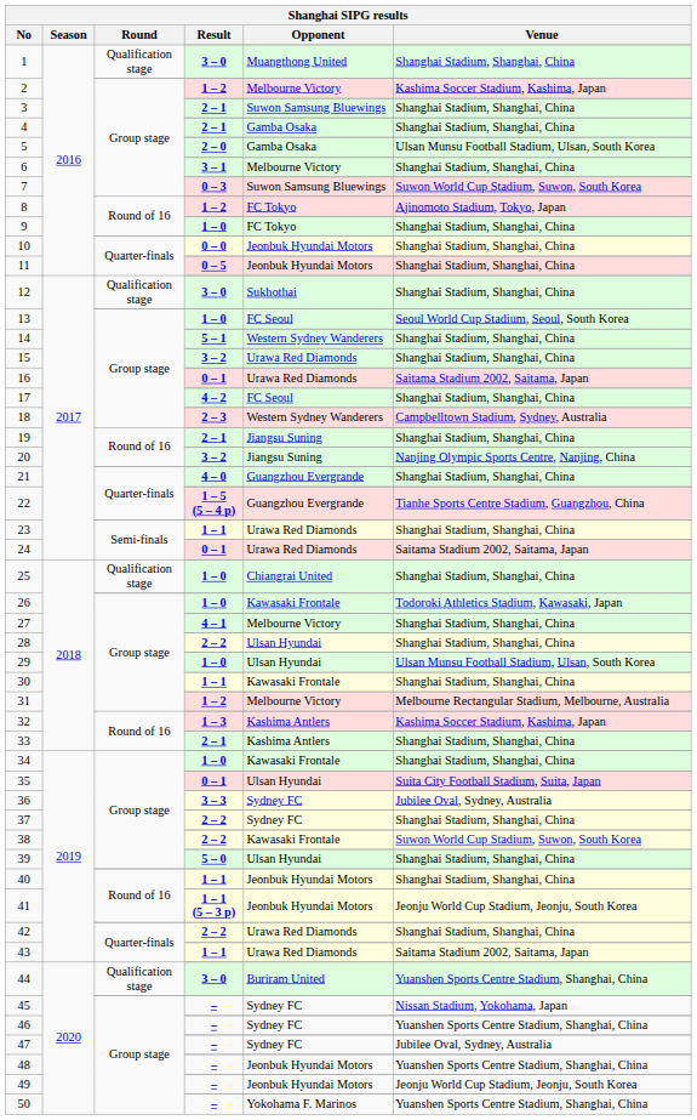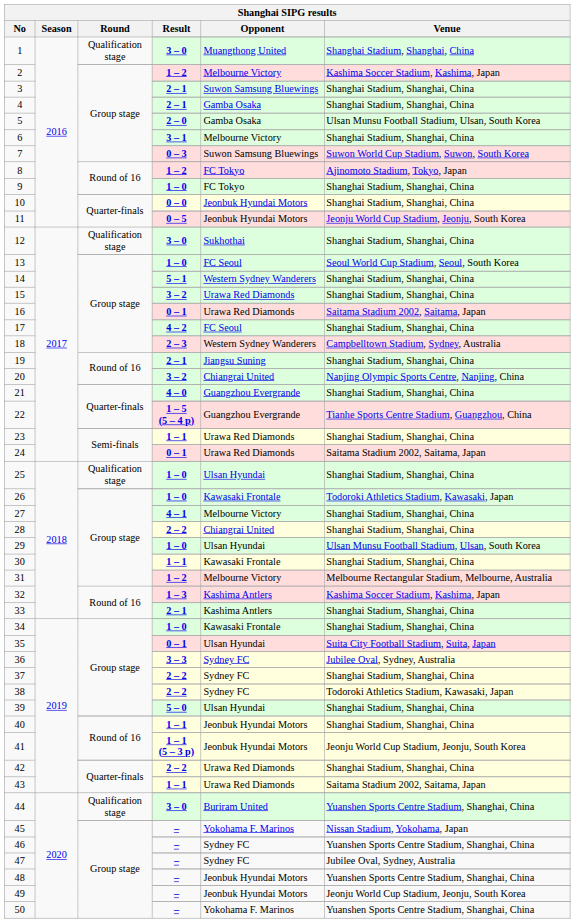11 / 0 – 5 | Venue: Shanghai Stadium, Shanghai, China -> Jeonju World Cup Stadium, Jeonju, South Korea
20 / 3 – 2 | Opponent: Jiangsu Suning -> Chiangrai United
25 / 1 – 0 | Opponent: Chiangrai United -> Ulsan Hyundai
28 / 2 – 2 | Opponent: Ulsan Hyundai -> Chiangrai United
38 / 2 – 2 | Opponent: Kawasaki Frontale -> Sydney FC
38 / 2 – 2 | Venue: Suwon World Cup Stadium, Suwon, South Korea -> Todoroki Athletics Stadium, Kawasaki, Japan
45 / – | Opponent: Sydney FC -> Yokohama F. Marinos
